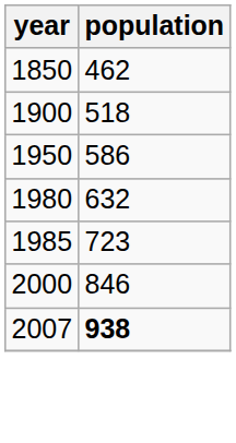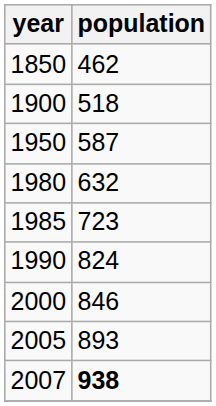1950 | population: 586 -> 587
+ row: 1990 | 824
+ row: 2005 | 893
